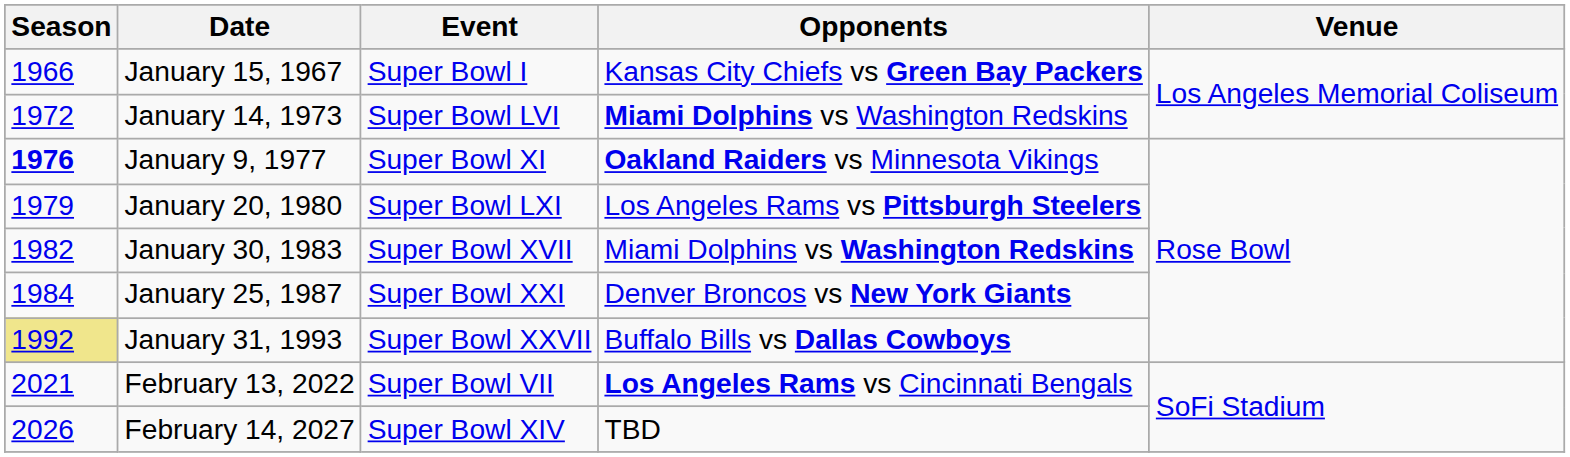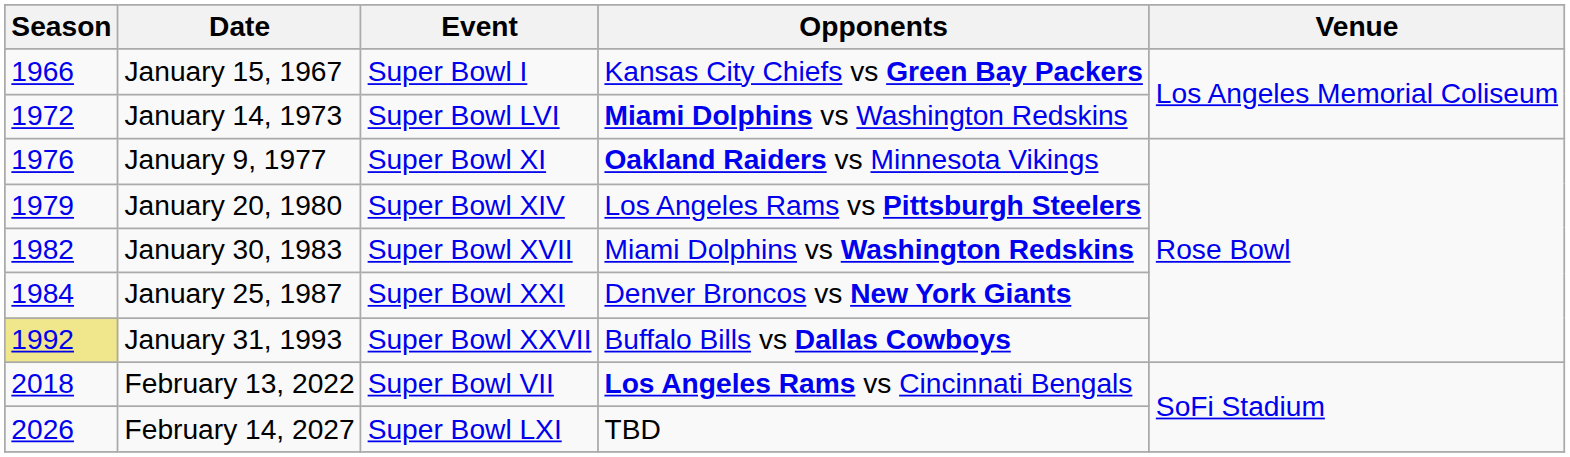January 9, 1977 | Season: bold -> normal
January 20, 1980 | Event: Super Bowl LXI -> Super Bowl XIV
February 13, 2022 | Season: 2021 -> 2018
February 14, 2027 | Event: Super Bowl XIV -> Super Bowl LXI
